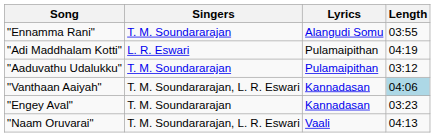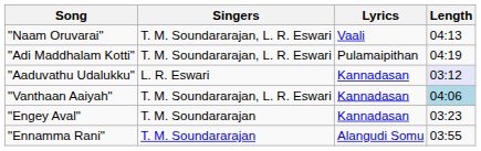rows swapped: "Ennamma Rani" <-> "Naam Oruvarai"
"Adi Maddhalam Kotti" | Singers: L. R. Eswari -> T. M. Soundararajan, L. R. Eswari
"Aaduvathu Udalukku" | Singers: T. M. Soundararajan -> L. R. Eswari
"Aaduvathu Udalukku" | Lyrics: Pulamaipithan -> Kannadasan
"Aaduvathu Udalukku" | Length: no background -> lavender background
